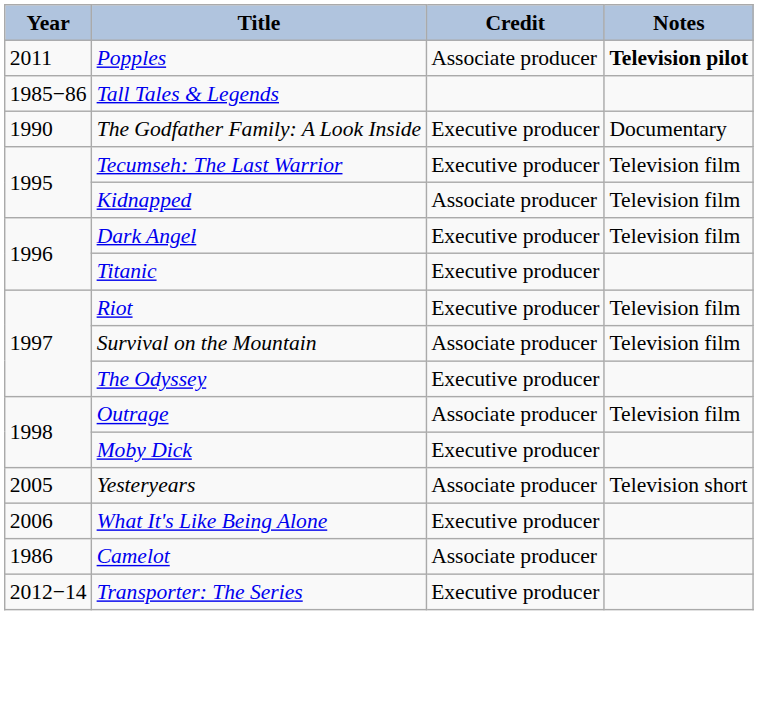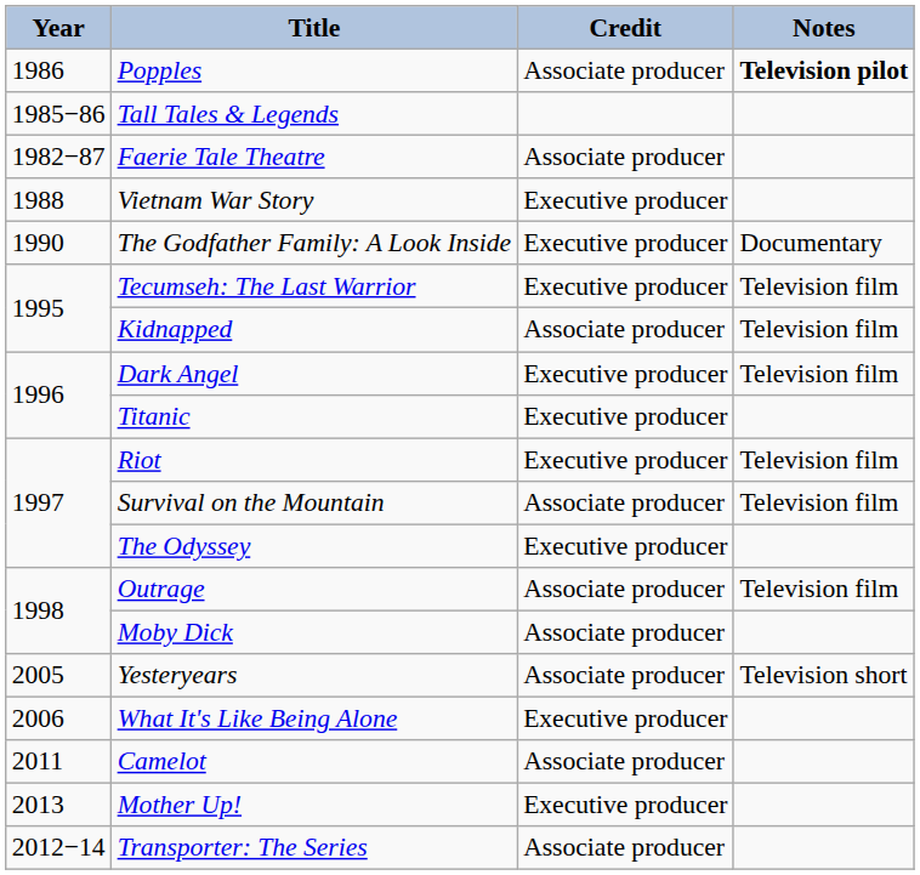Popples | Year: 2011 -> 1986
+ row: 1982−87 | Faerie Tale Theatre | Associate producer
+ row: 1988 | Vietnam War Story | Executive producer
Moby Dick | Credit: Executive producer -> Associate producer
Camelot | Year: 1986 -> 2011
+ row: 2013 | Mother Up! | Executive producer
Transporter: The Series | Credit: Executive producer -> Associate producer
